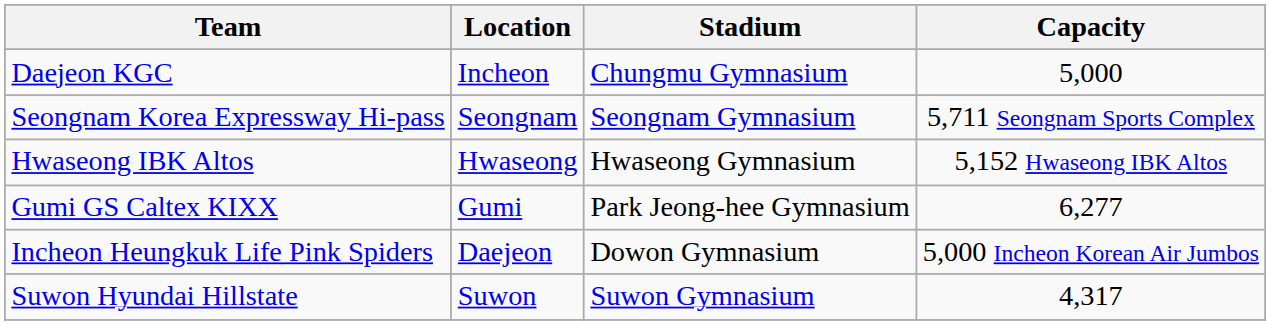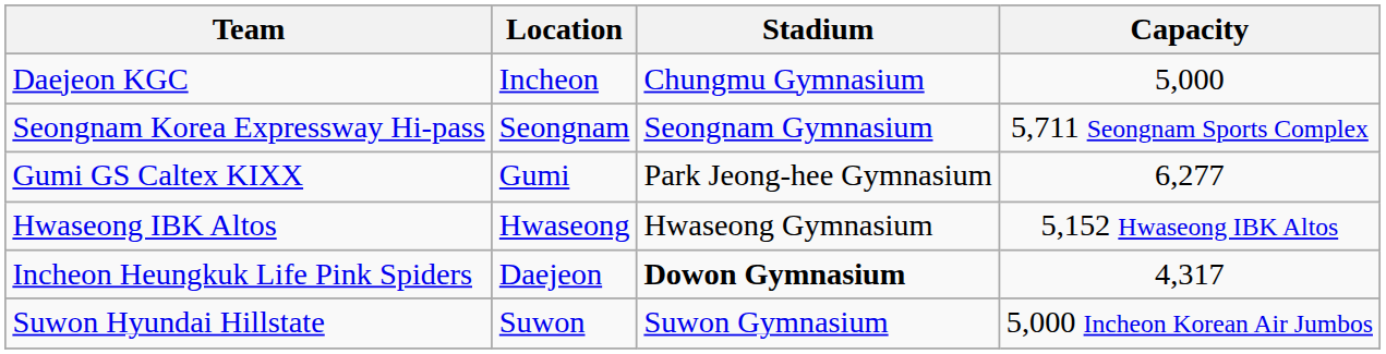rows swapped: Gumi GS Caltex KIXX <-> Hwaseong IBK Altos
Incheon Heungkuk Life Pink Spiders | Stadium: normal -> bold
Incheon Heungkuk Life Pink Spiders | Capacity: 5,000 Incheon Korean Air Jumbos -> 4,317
Suwon Hyundai Hillstate | Capacity: 4,317 -> 5,000 Incheon Korean Air Jumbos
